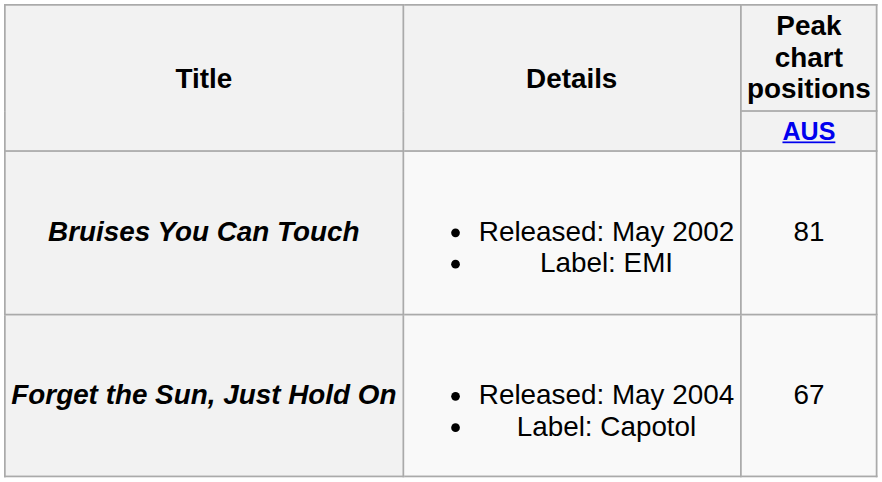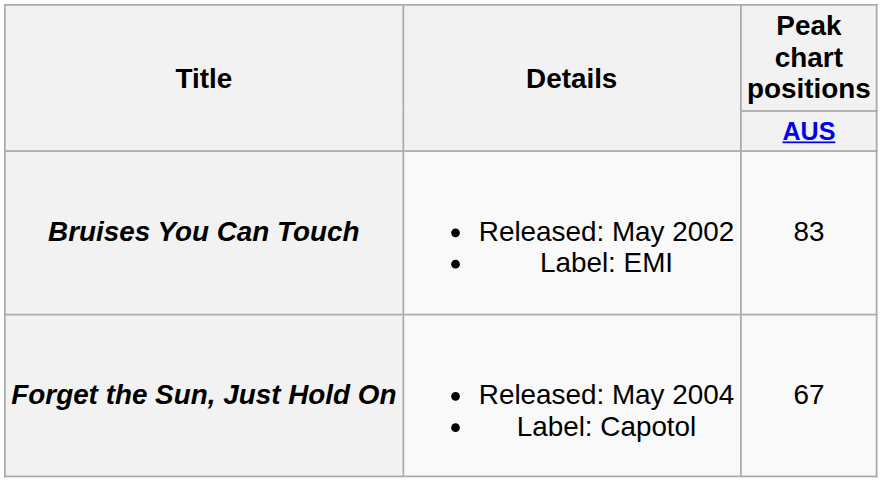Bruises You Can Touch | Peak chart positions / AUS: 81 -> 83
